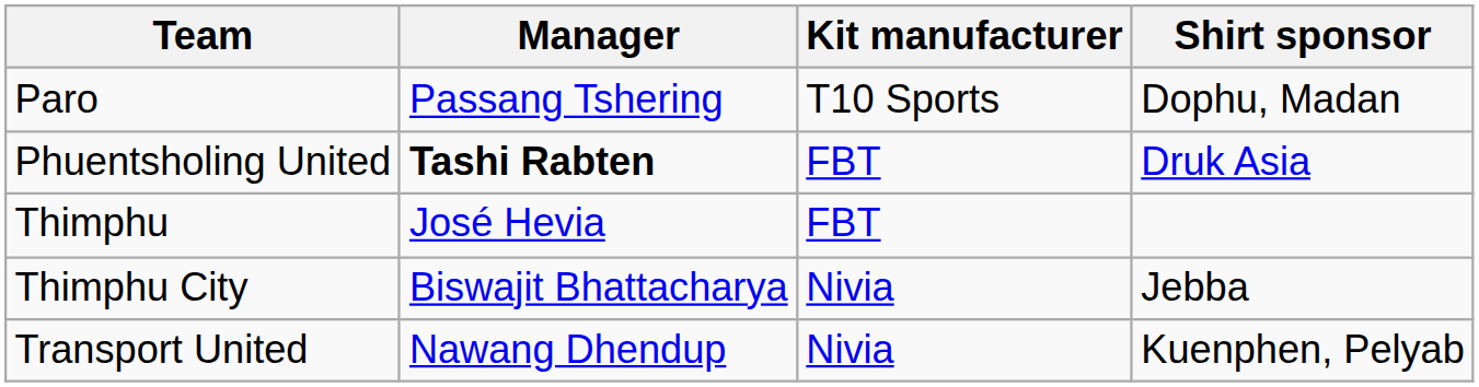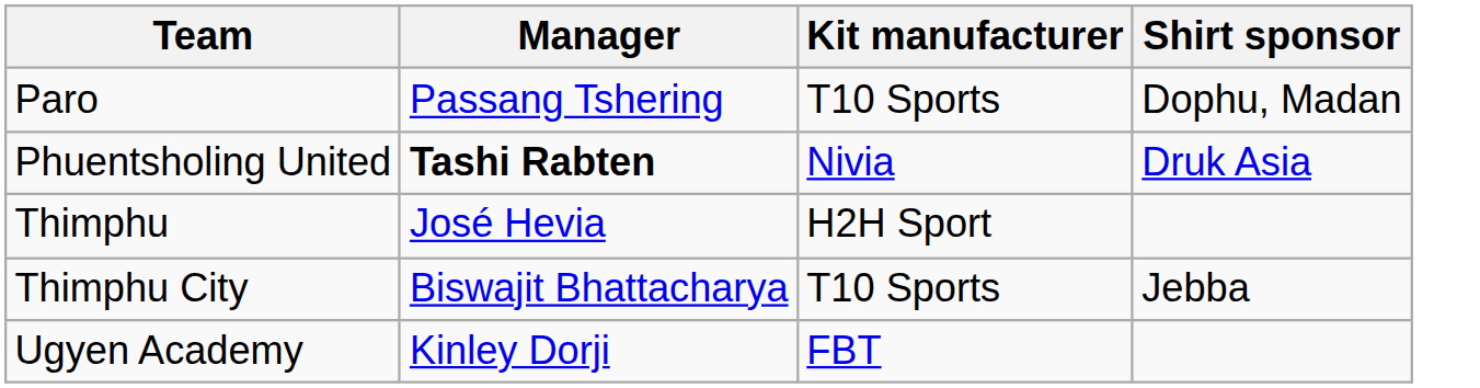Phuentsholing United | Kit manufacturer: FBT -> Nivia
Thimphu | Kit manufacturer: FBT -> H2H Sport
Thimphu City | Kit manufacturer: Nivia -> T10 Sports
- row: Transport United | Nawang Dhendup | Nivia | Kuenphen, Pelyab
+ row: Ugyen Academy | Kinley Dorji | FBT
